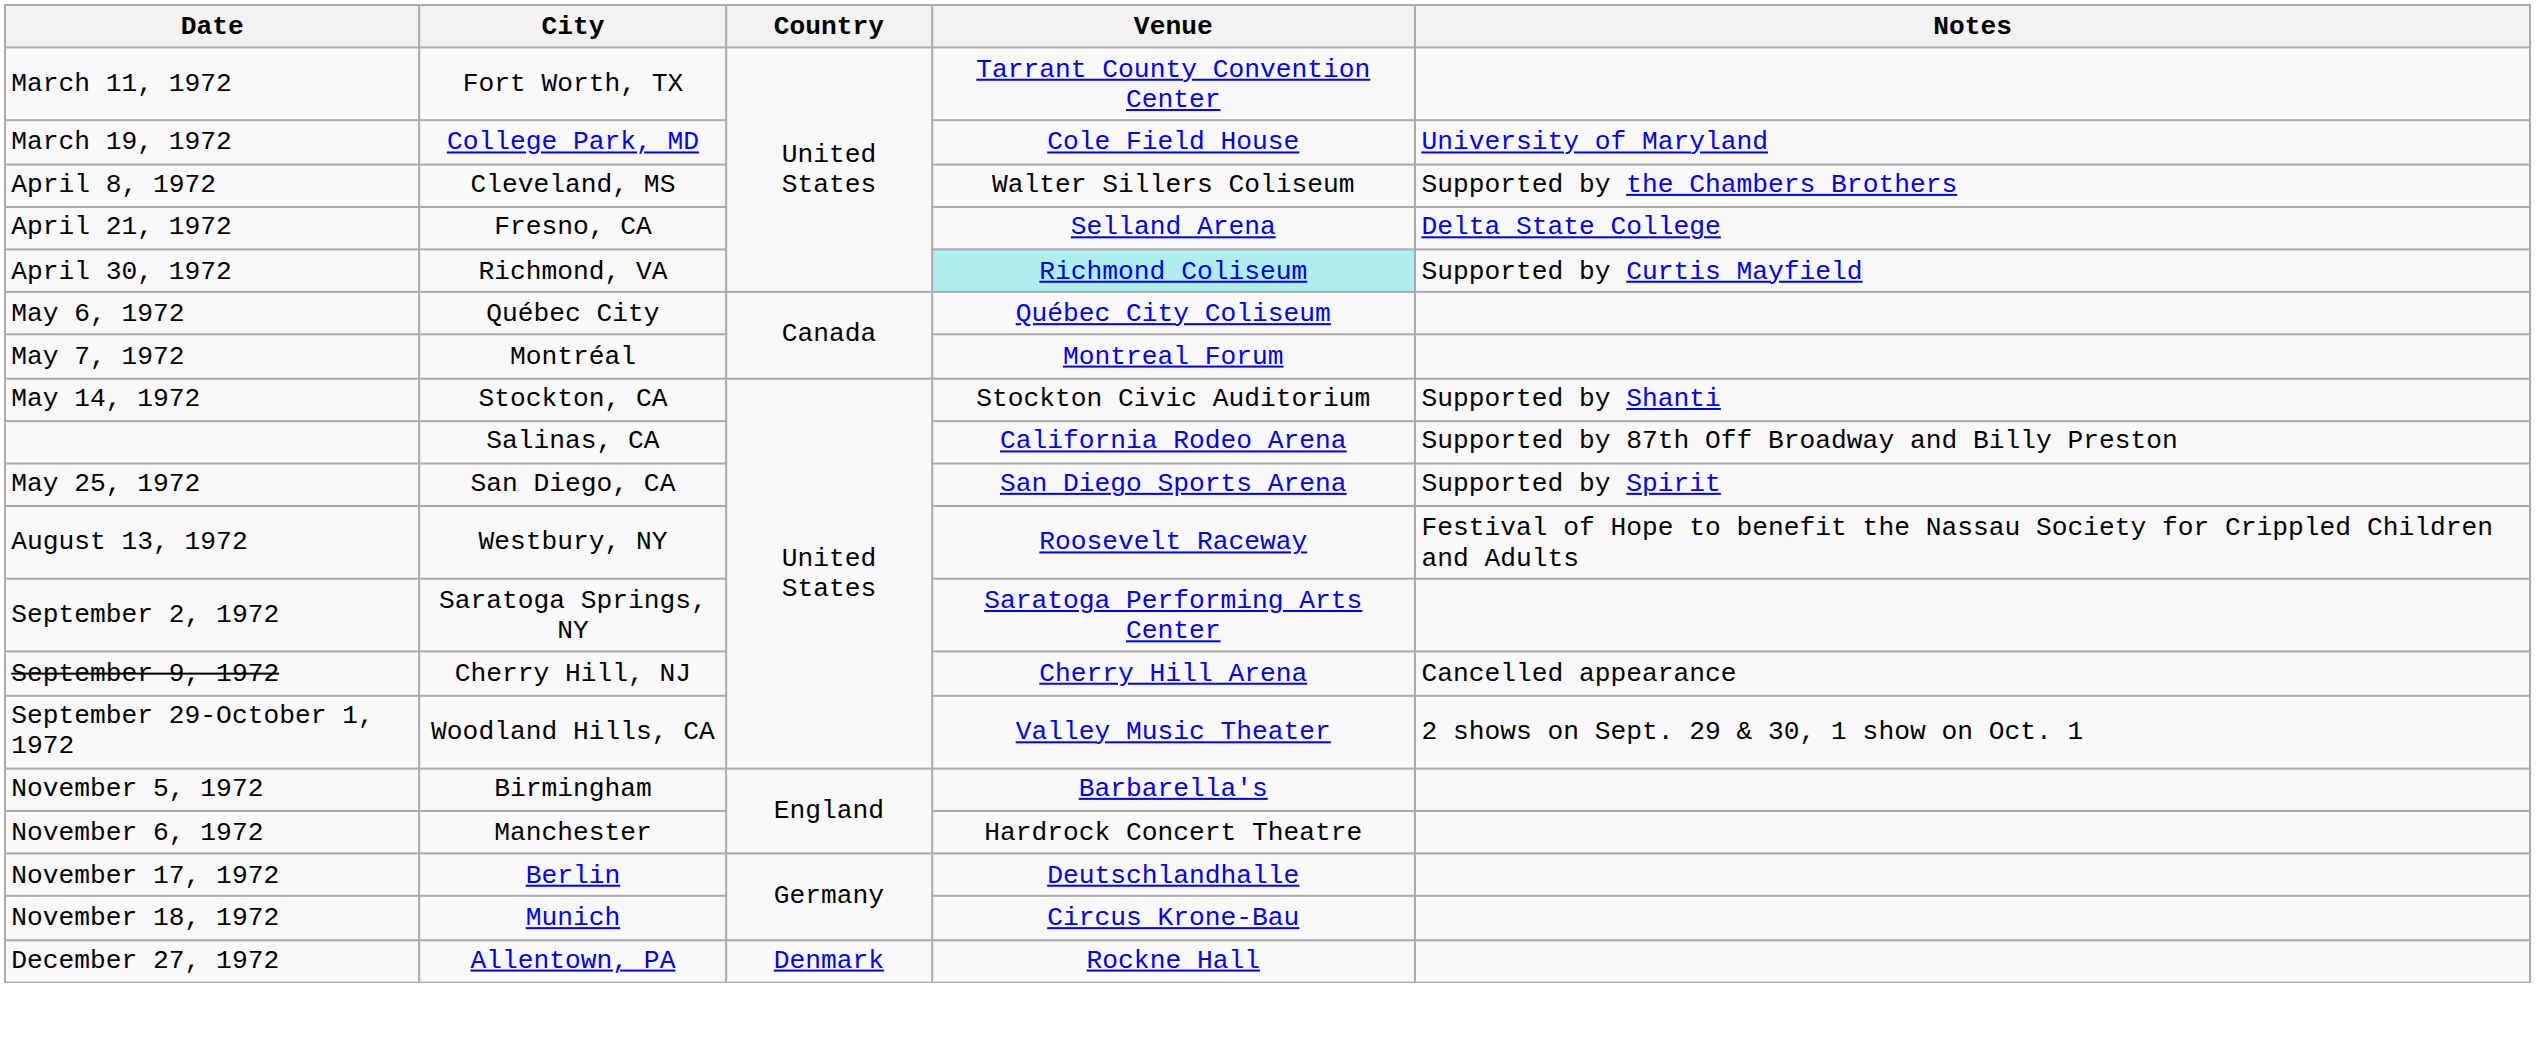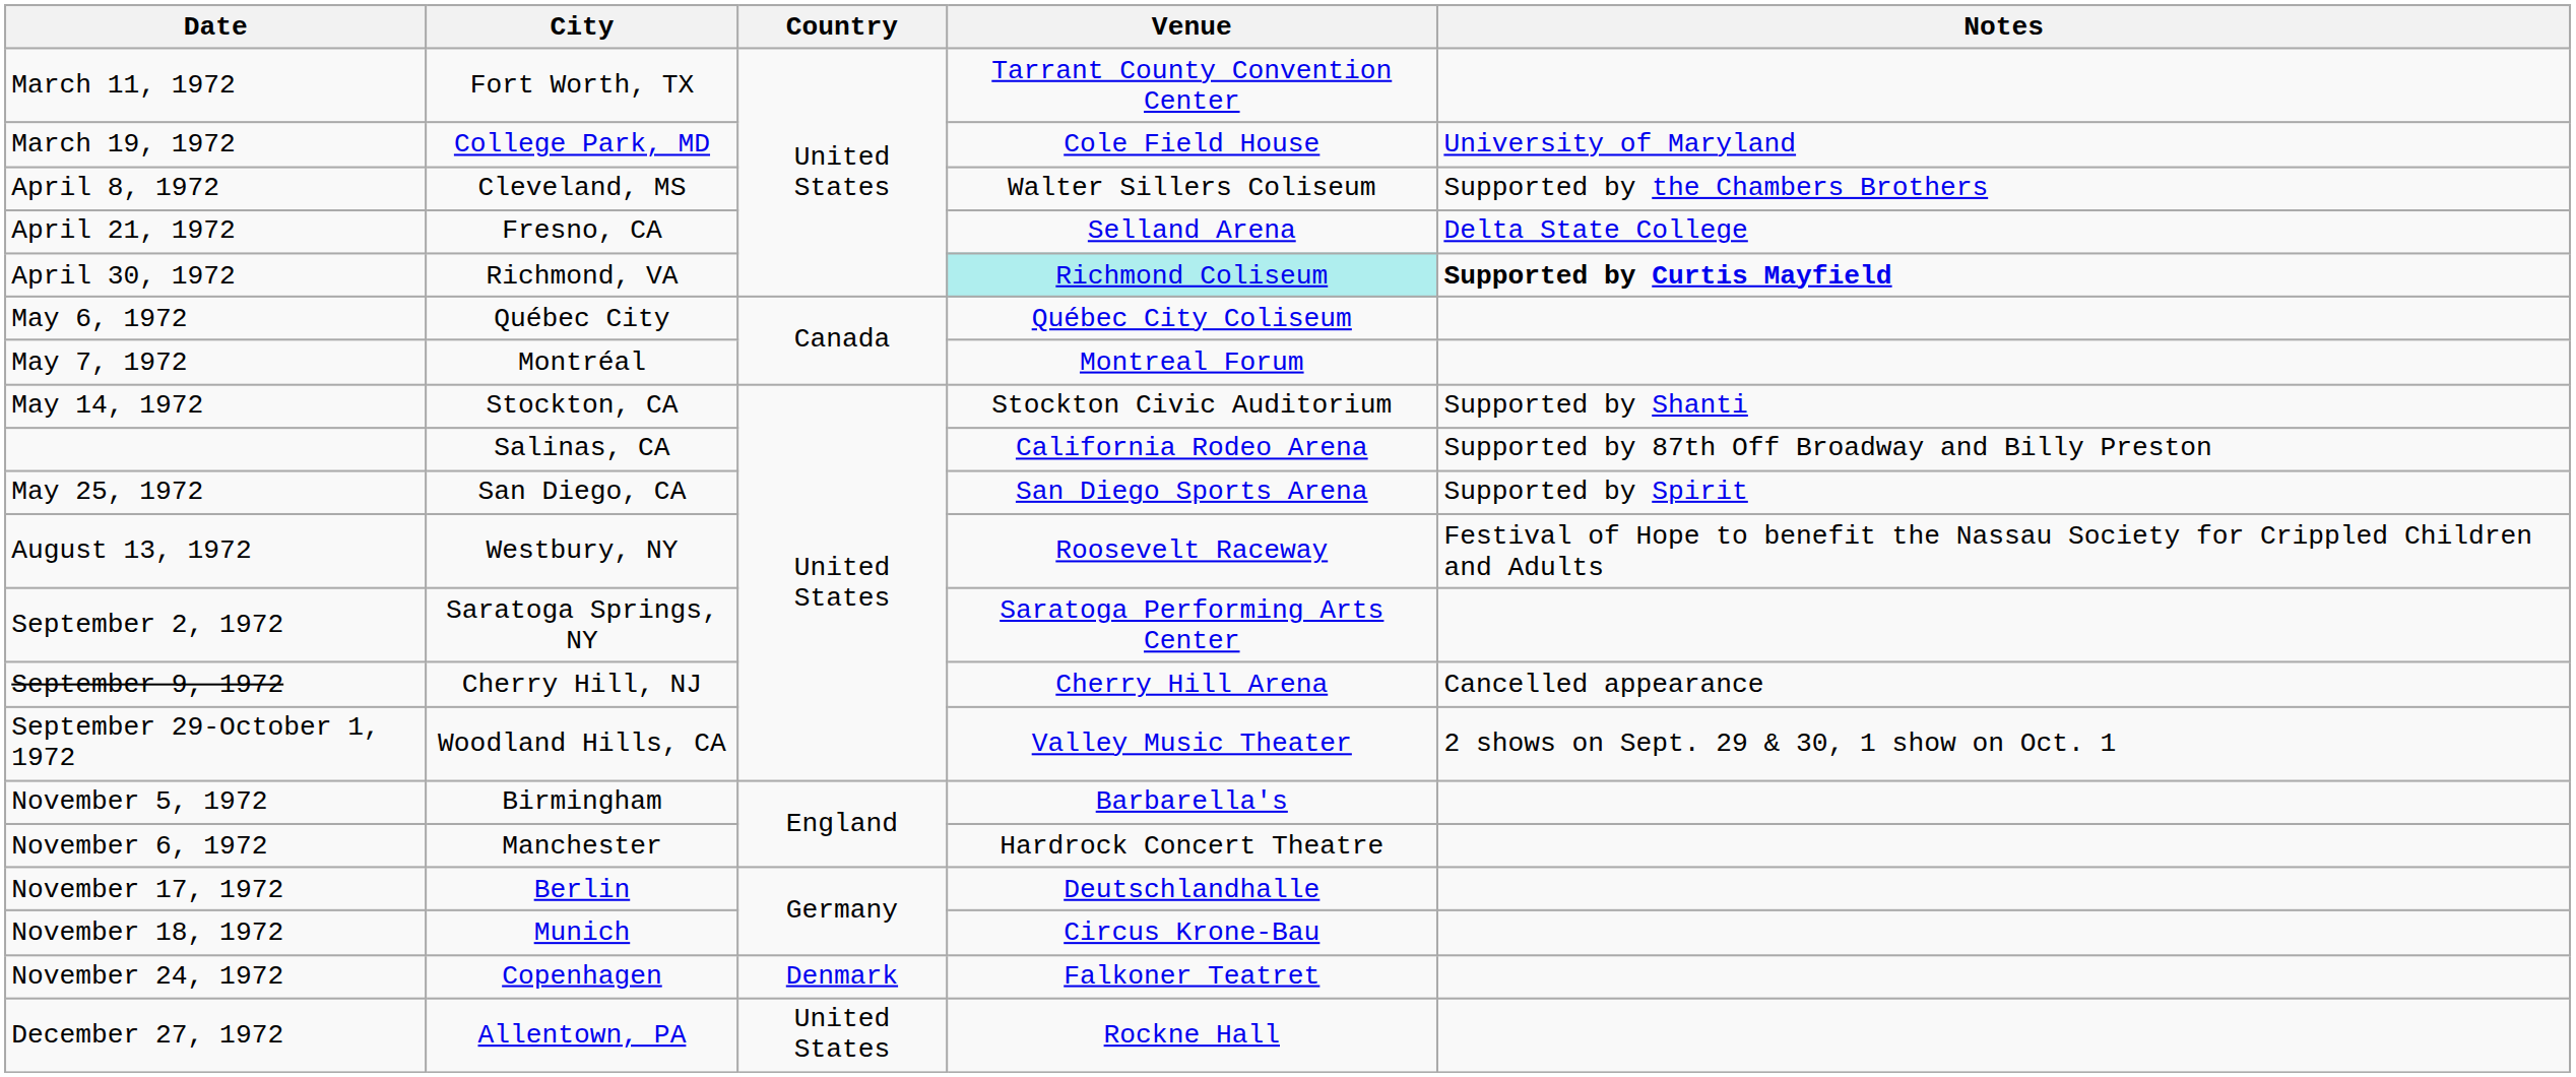April 30, 1972 | Notes: normal -> bold
+ row: November 24, 1972 | Copenhagen | Denmark | Falkoner Teatret
December 27, 1972 | Country: Denmark -> United States
